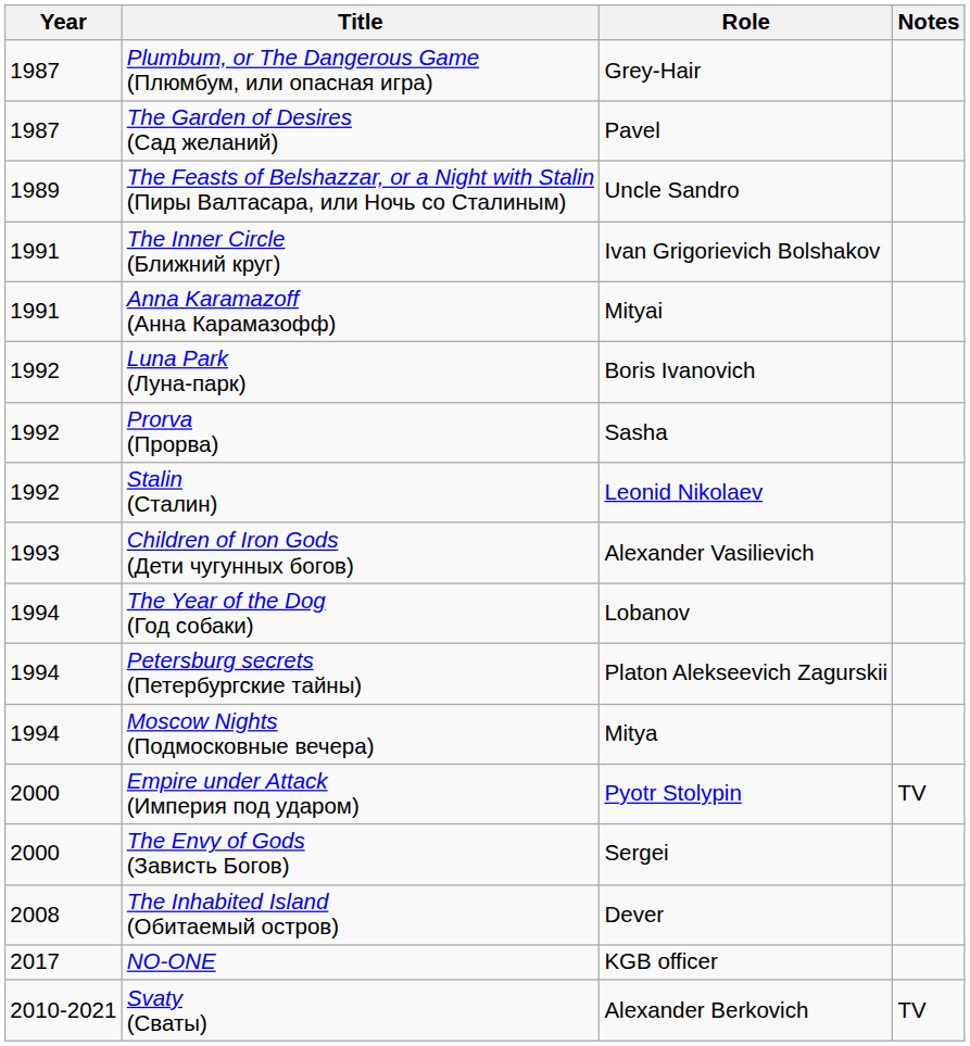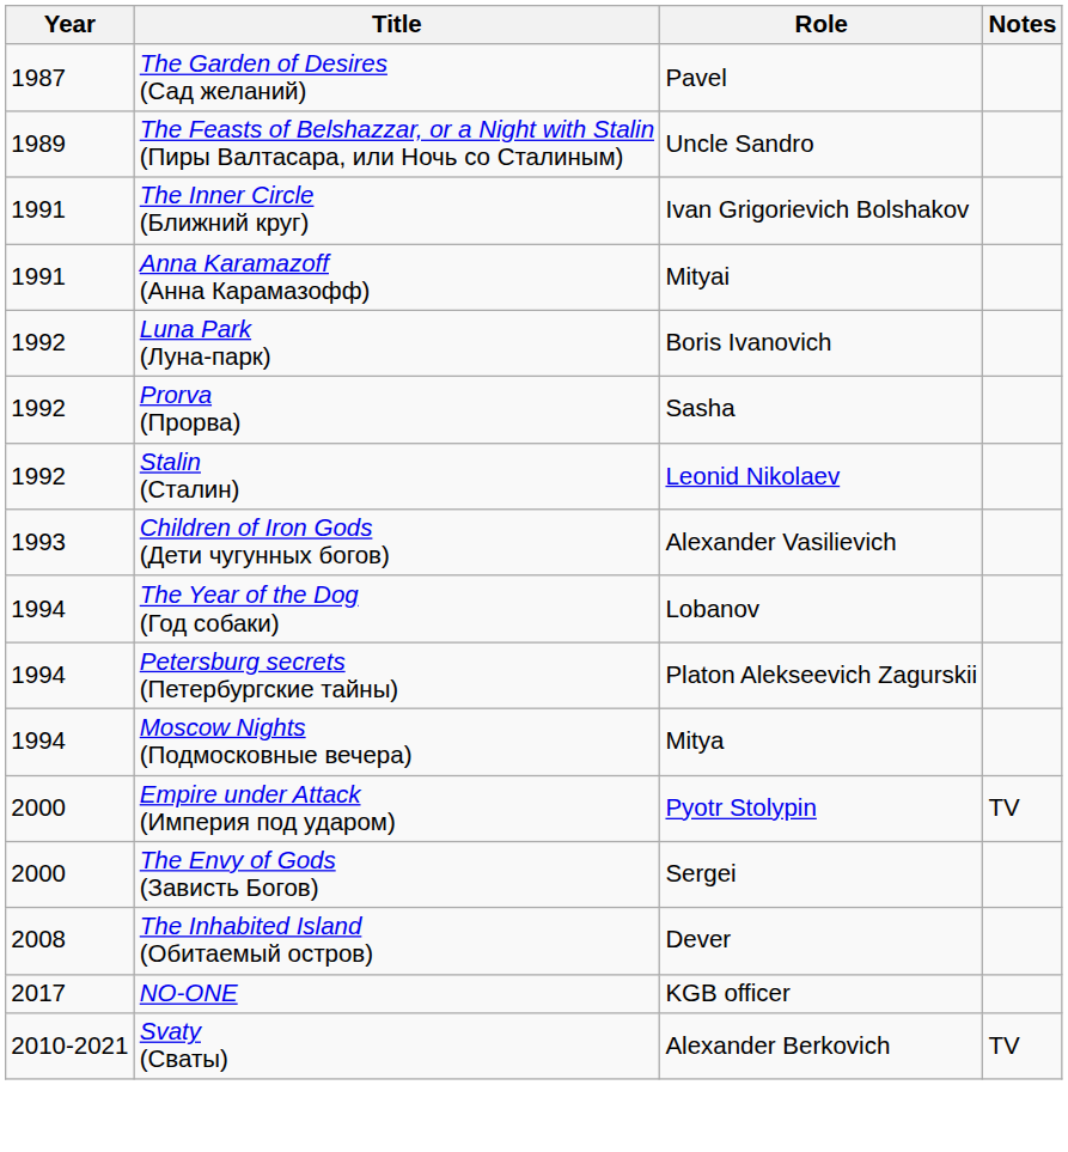- row: 1987 | Plumbum, or The Dangerous Game (Плюмбум, или опасная игра) | Grey-Hair
